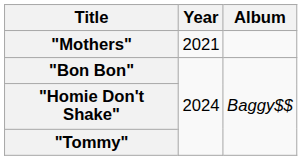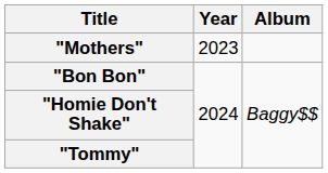"Mothers" | Year: 2021 -> 2023
